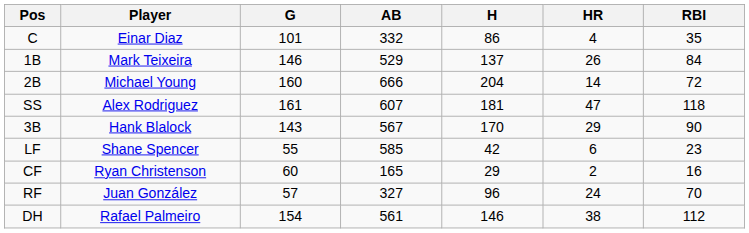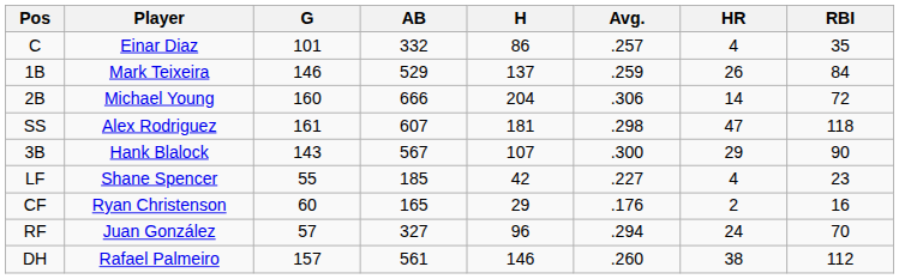+ column: Avg. | .257 | .259 | .306 | .298 | .300 | .227 | .176 | .294 | .260
3B | H: 170 -> 107
LF | AB: 585 -> 185
LF | HR: 6 -> 4
DH | G: 154 -> 157
